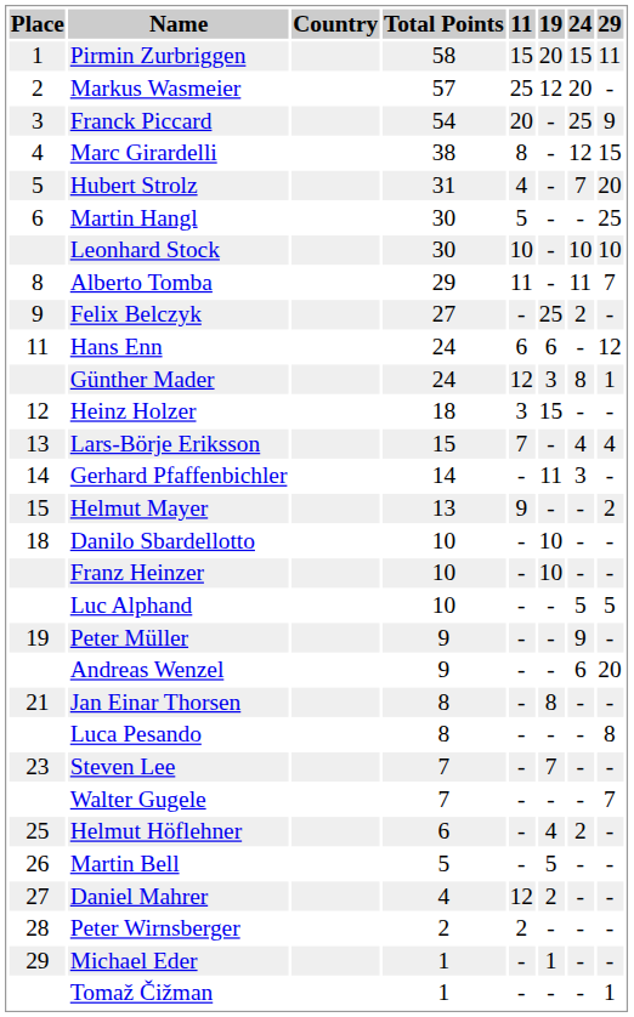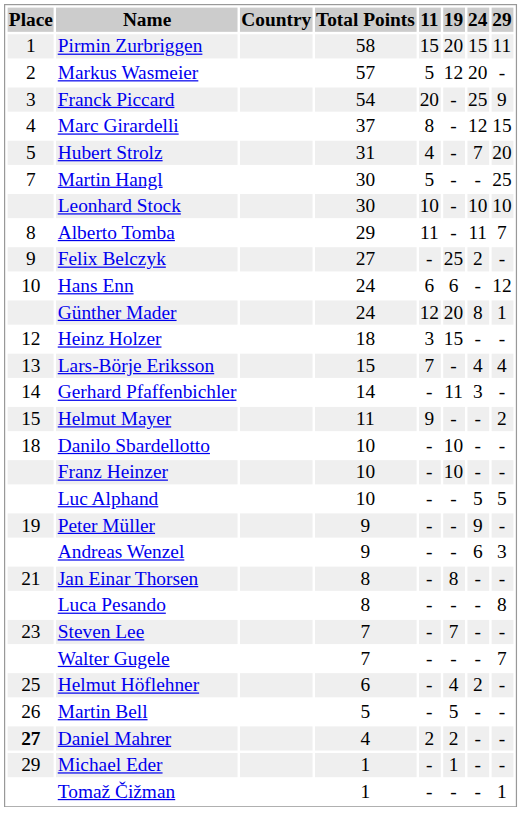Markus Wasmeier | 11: 25 -> 5
Marc Girardelli | Total Points: 38 -> 37
Martin Hangl | Place: 6 -> 7
Hans Enn | Place: 11 -> 10
Günther Mader | 19: 3 -> 20
Helmut Mayer | Total Points: 13 -> 11
Andreas Wenzel | 29: 20 -> 3
Daniel Mahrer | Place: normal -> bold
Daniel Mahrer | 11: 12 -> 2
- row: 28 | Peter Wirnsberger | 2 | 2 | - | - | -
